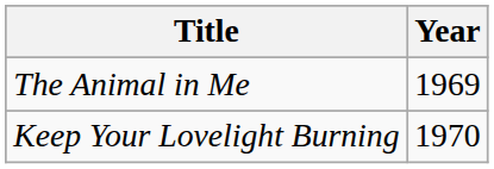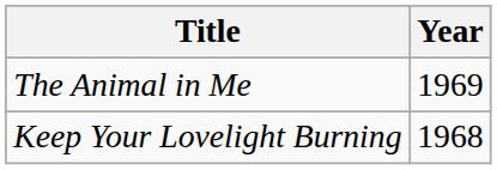Keep Your Lovelight Burning | Year: 1970 -> 1968
